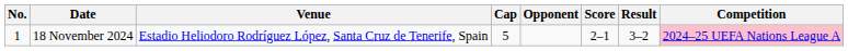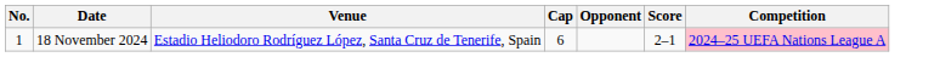- column: Result | 3–2
18 November 2024 | Cap: 5 -> 6
